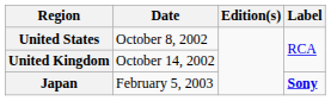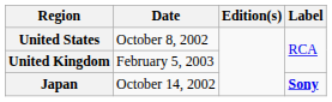United Kingdom | Date: October 14, 2002 -> February 5, 2003
Japan | Date: February 5, 2003 -> October 14, 2002
